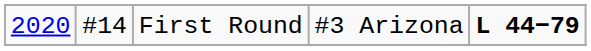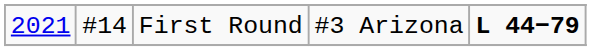First Round | column 1: 2020 -> 2021
